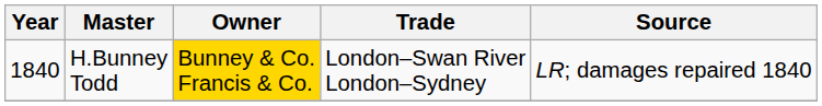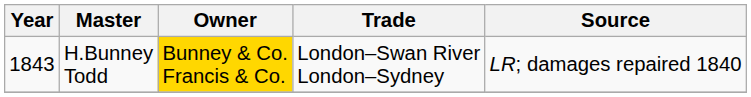H.Bunney Todd | Year: 1840 -> 1843
